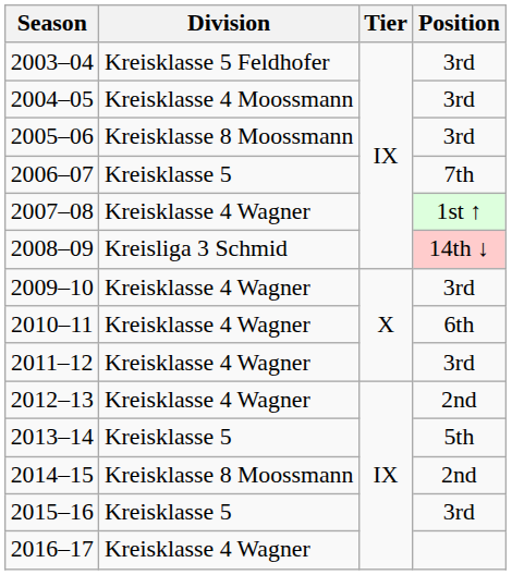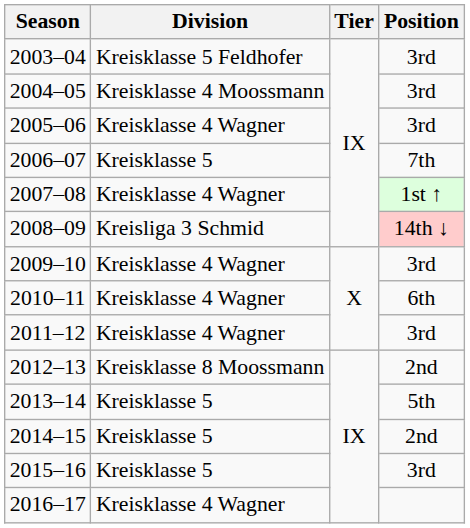2005–06 | Division: Kreisklasse 8 Moossmann -> Kreisklasse 4 Wagner
2012–13 | Division: Kreisklasse 4 Wagner -> Kreisklasse 8 Moossmann
2014–15 | Division: Kreisklasse 8 Moossmann -> Kreisklasse 5
